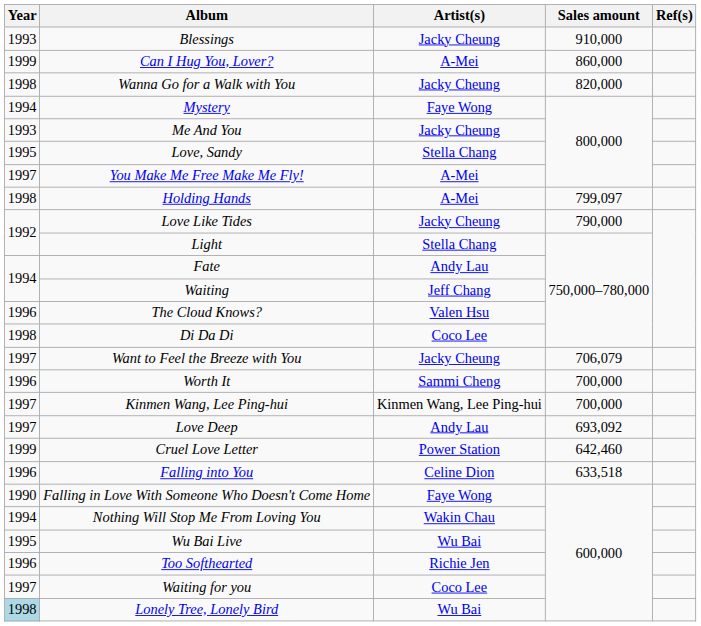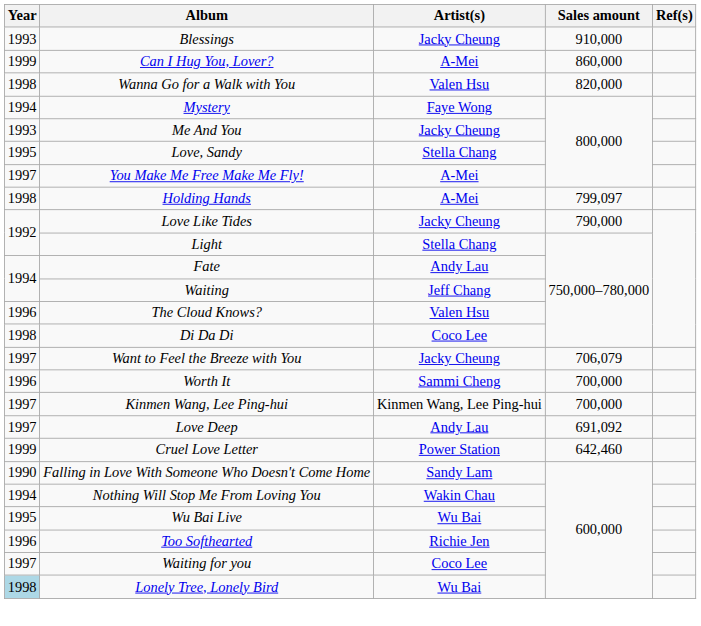Wanna Go for a Walk with You | Artist(s): Jacky Cheung -> Valen Hsu
Love Deep | Sales amount: 693,092 -> 691,092
- row: 1996 | Falling into You | Celine Dion | 633,518
Falling in Love With Someone Who Doesn't Come Home | Artist(s): Faye Wong -> Sandy Lam
